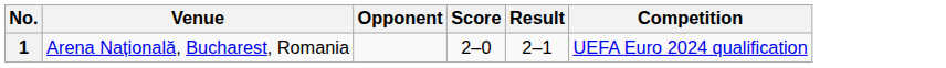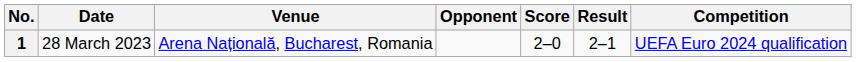+ column: Date | 28 March 2023
